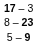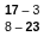- row: 5 – 9
